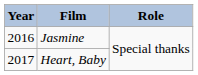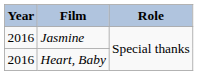Heart, Baby | Year: 2017 -> 2016
